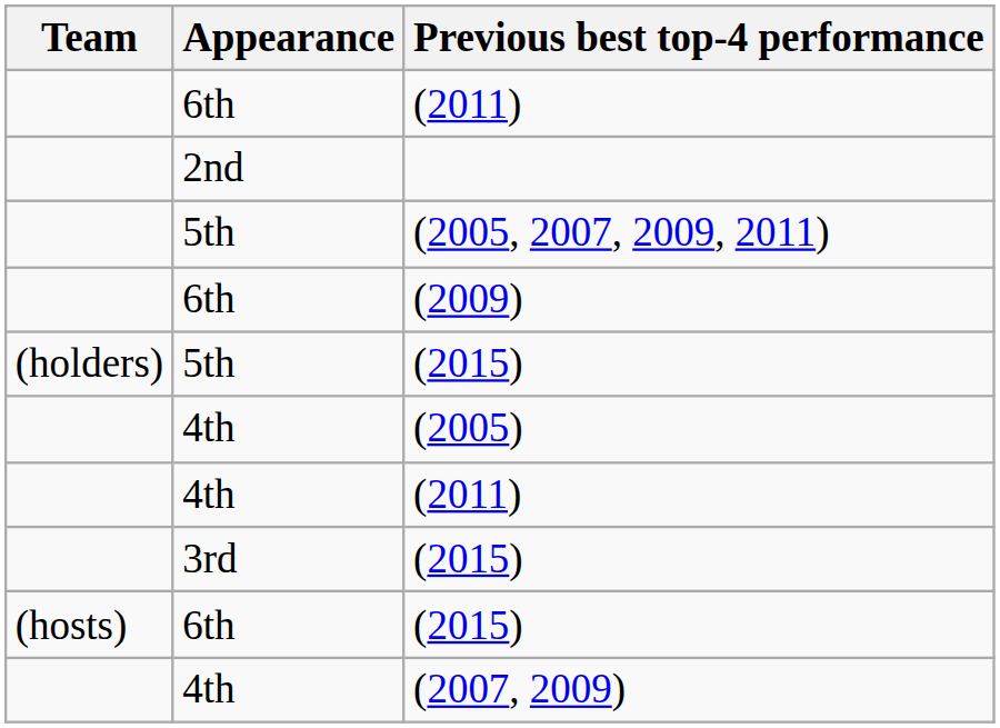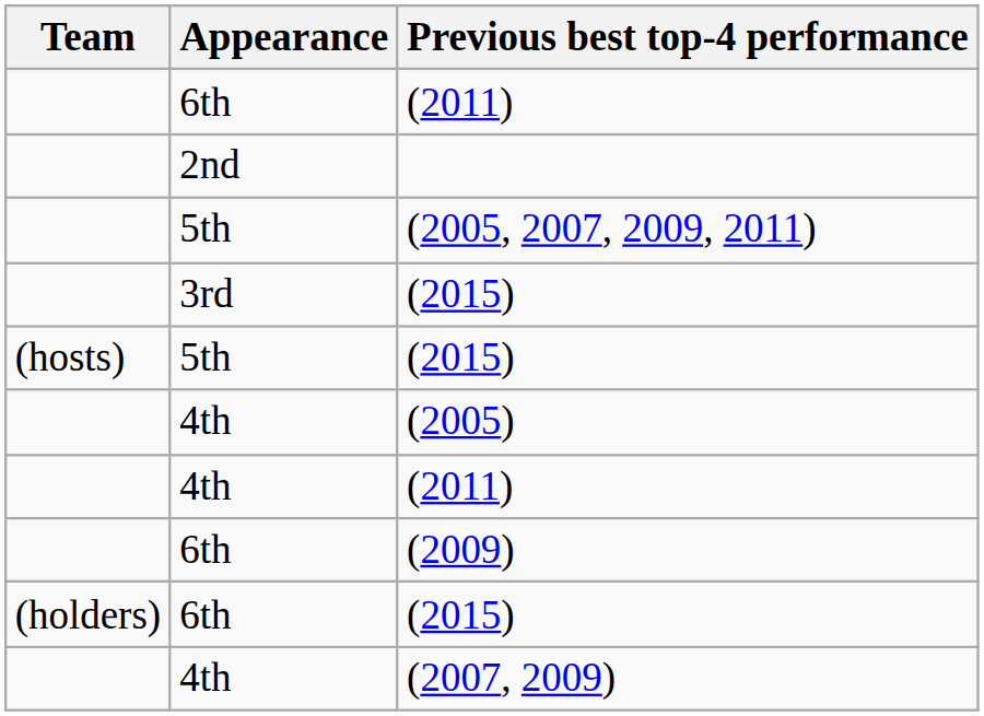rows swapped: 3rd / (2015) <-> (2009)
5th / (2015) | Team: (holders) -> (hosts)
6th / (2015) | Team: (hosts) -> (holders)
